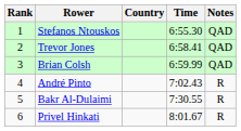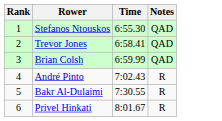- column: Country
